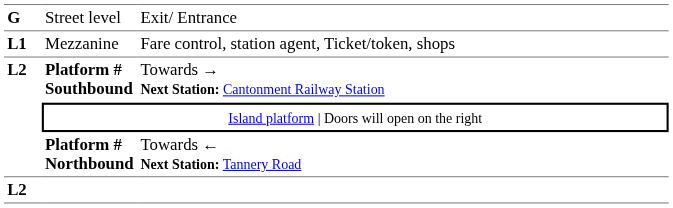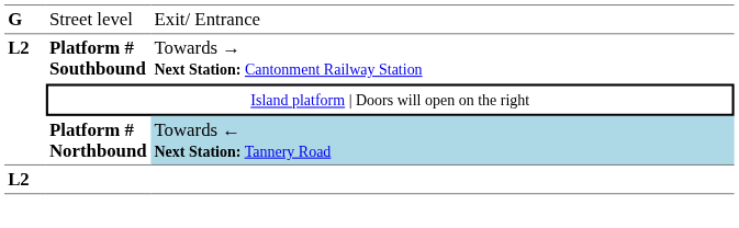- row: L1 | Mezzanine | Fare control, station agent, Ticket/token, shops
Platform # Northbound | column 3: no background -> lightblue background
